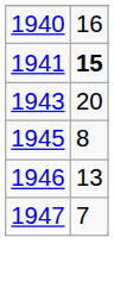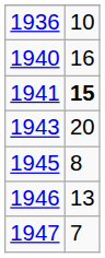+ row: 1936 | 10
